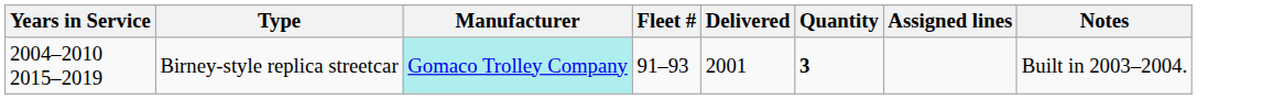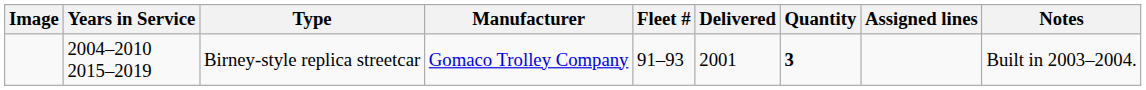+ column: Image
Birney-style replica streetcar | Manufacturer: paleturquoise background -> no background
